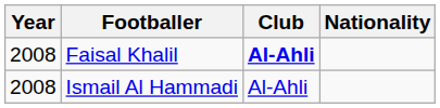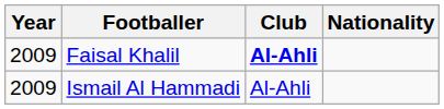Faisal Khalil | Year: 2008 -> 2009
Ismail Al Hammadi | Year: 2008 -> 2009
